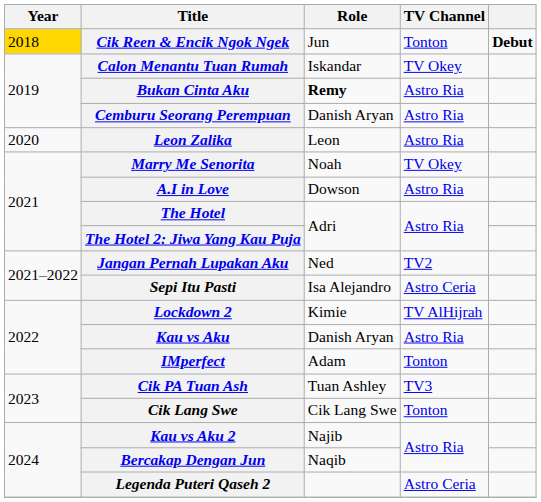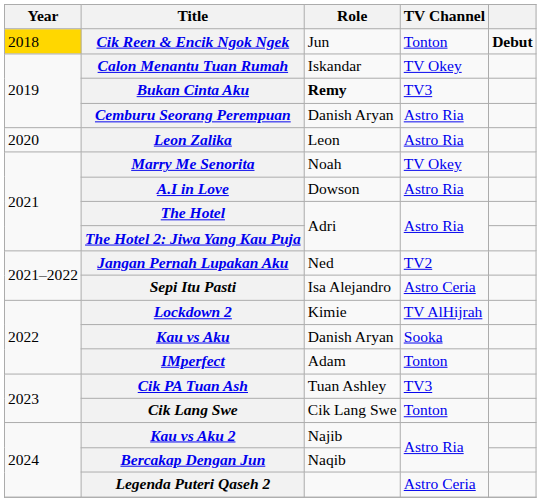Bukan Cinta Aku | TV Channel: Astro Ria -> TV3
Kau vs Aku | TV Channel: Astro Ria -> Sooka
